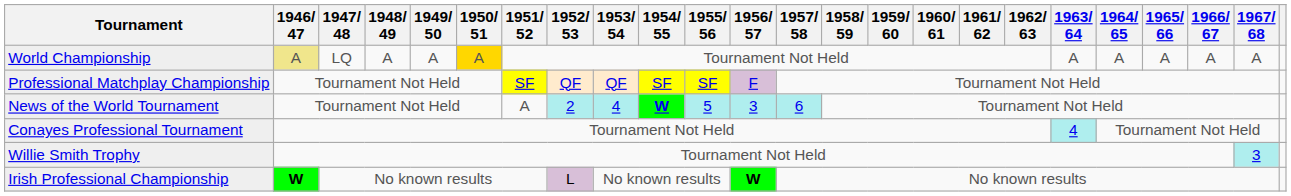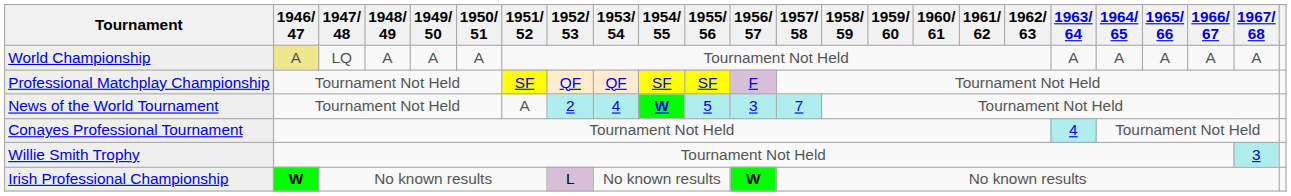World Championship | 1950/ 51: gold background -> no background
News of the World Tournament | 1957/ 58: 6 -> 7
